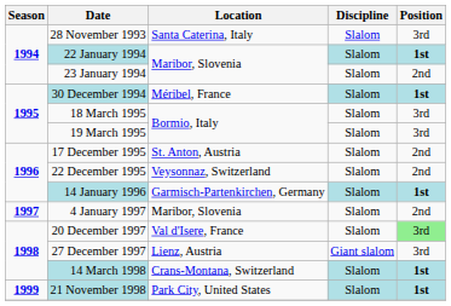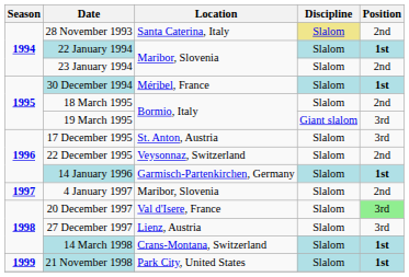28 November 1993 | Discipline: no background -> khaki background
28 November 1993 | Position: 3rd -> 2nd
18 March 1995 | Position: 3rd -> 2nd
19 March 1995 | Discipline: Slalom -> Giant slalom
17 December 1995 | Position: 2nd -> 3rd
27 December 1997 | Discipline: Giant slalom -> Slalom
